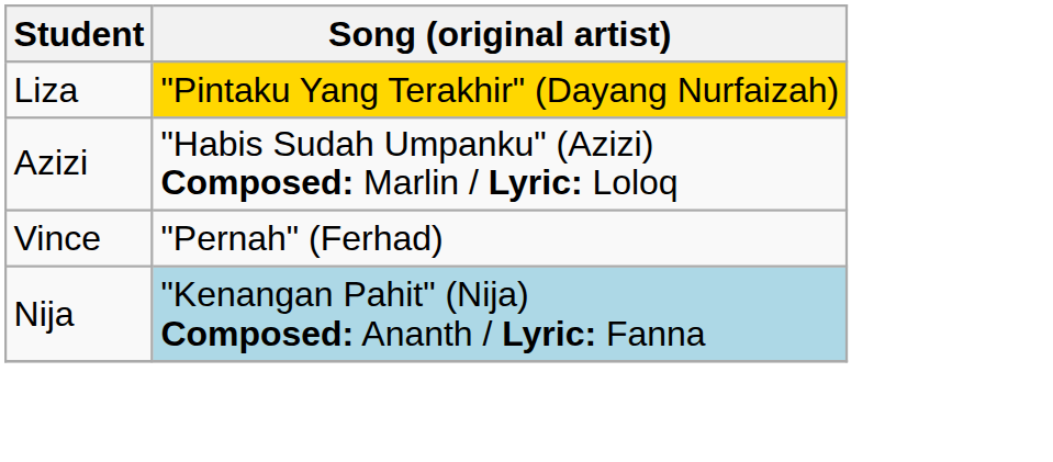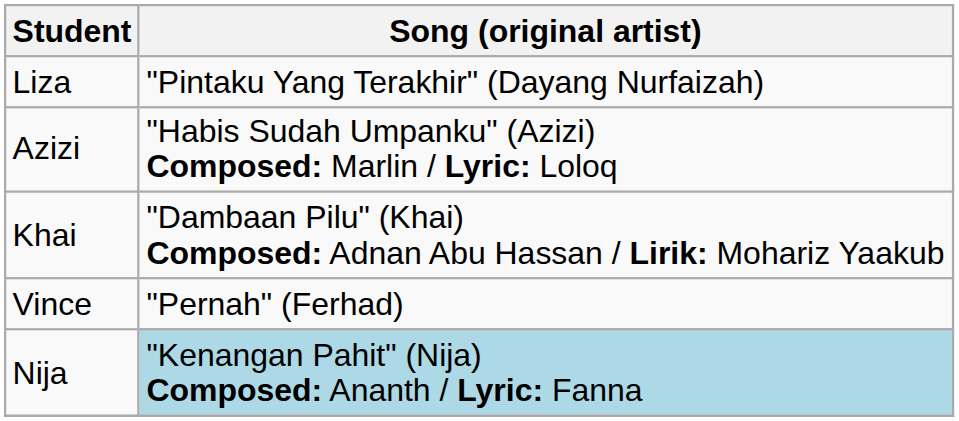Liza | Song (original artist): gold background -> no background
+ row: Khai | "Dambaan Pilu" (Khai) Composed: Adnan Abu Hassan / Lirik: Mohariz Yaakub
